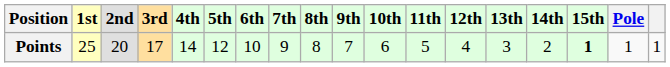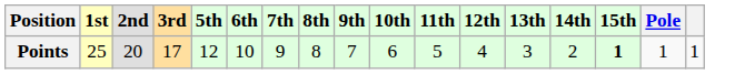- column: 4th | 14
